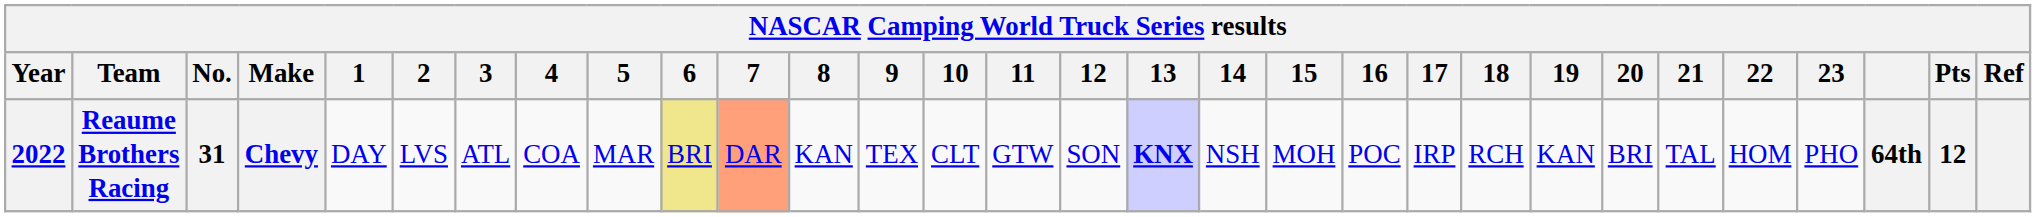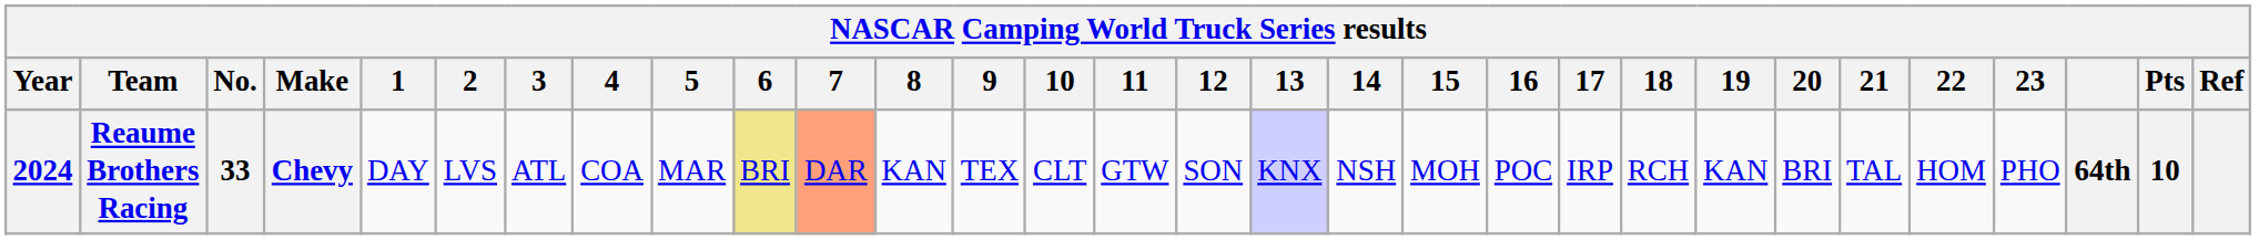Reaume Brothers Racing | Year: 2022 -> 2024
Reaume Brothers Racing | No.: 31 -> 33
Reaume Brothers Racing | 13: bold -> normal
Reaume Brothers Racing | Pts: 12 -> 10
